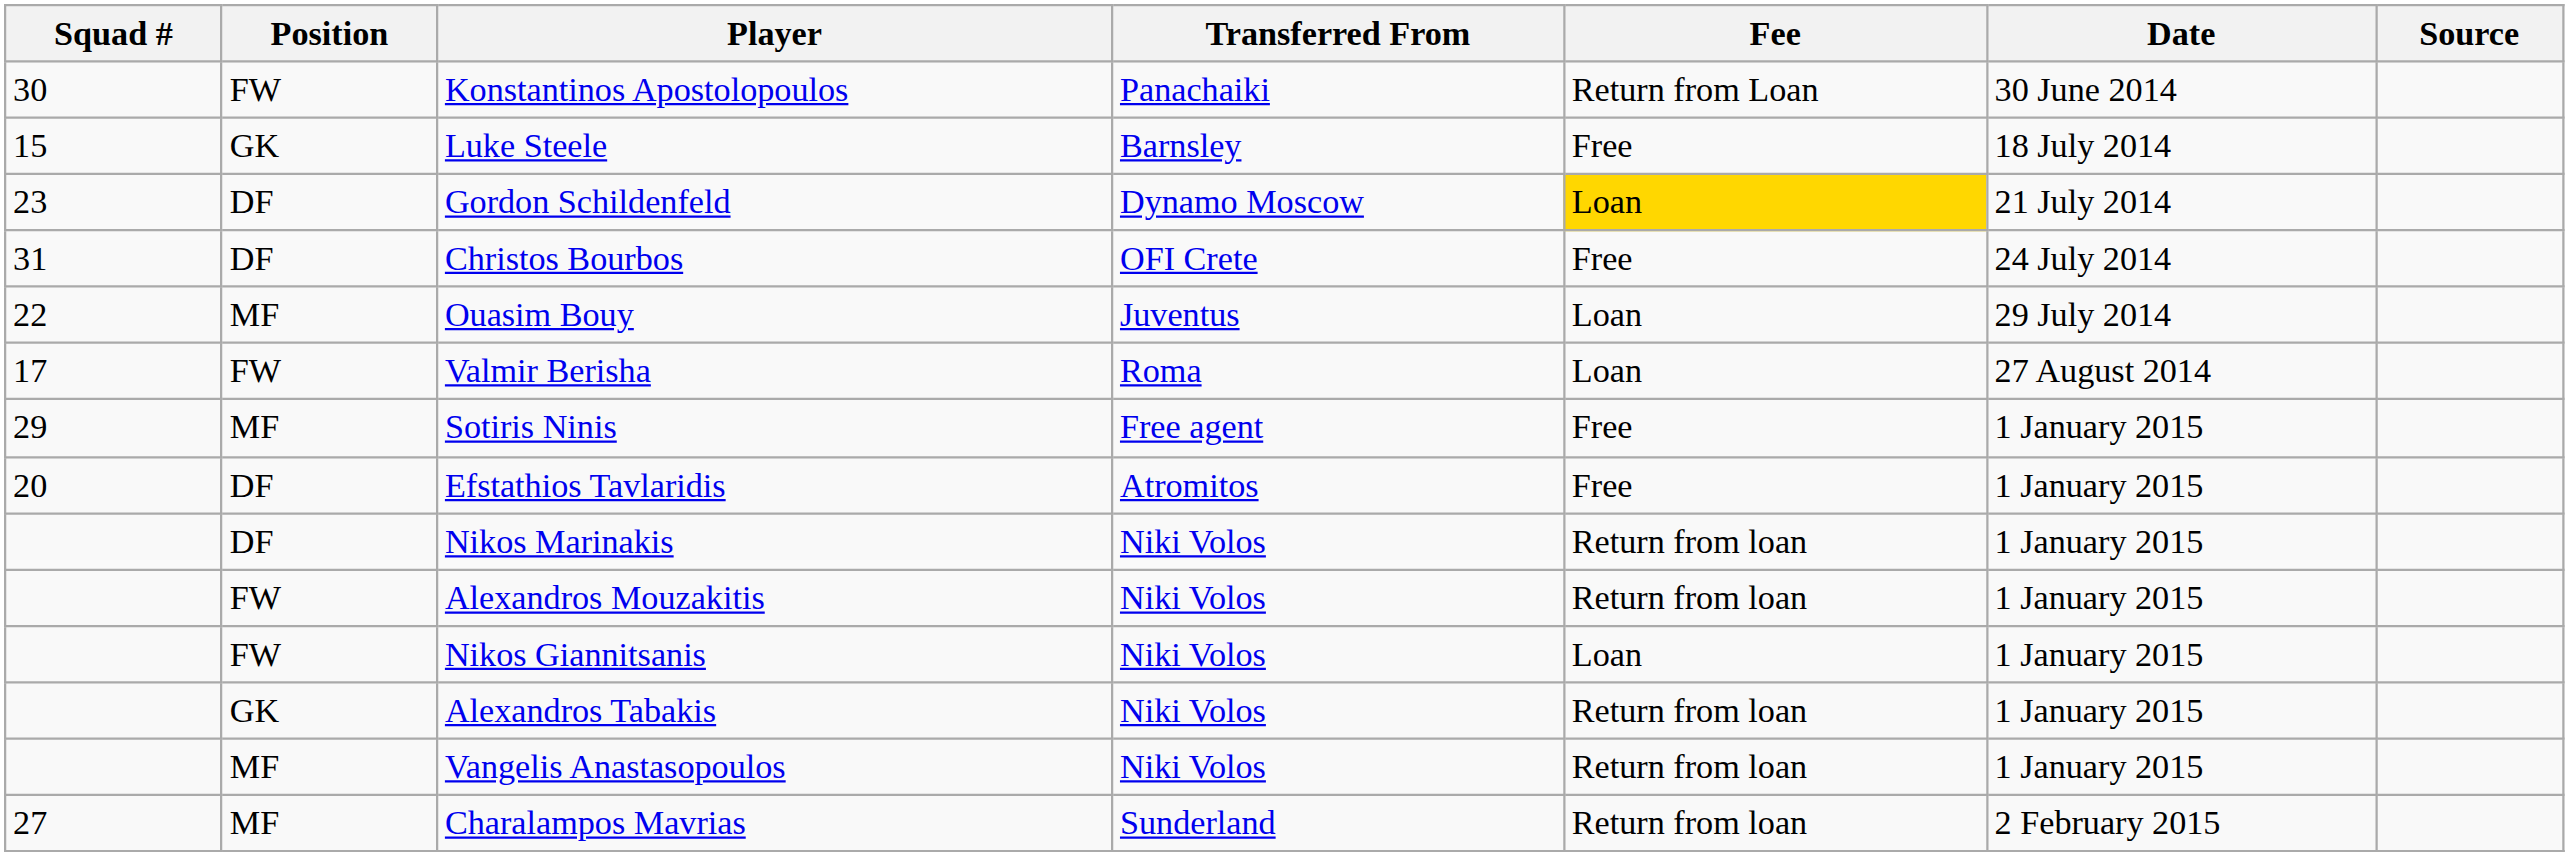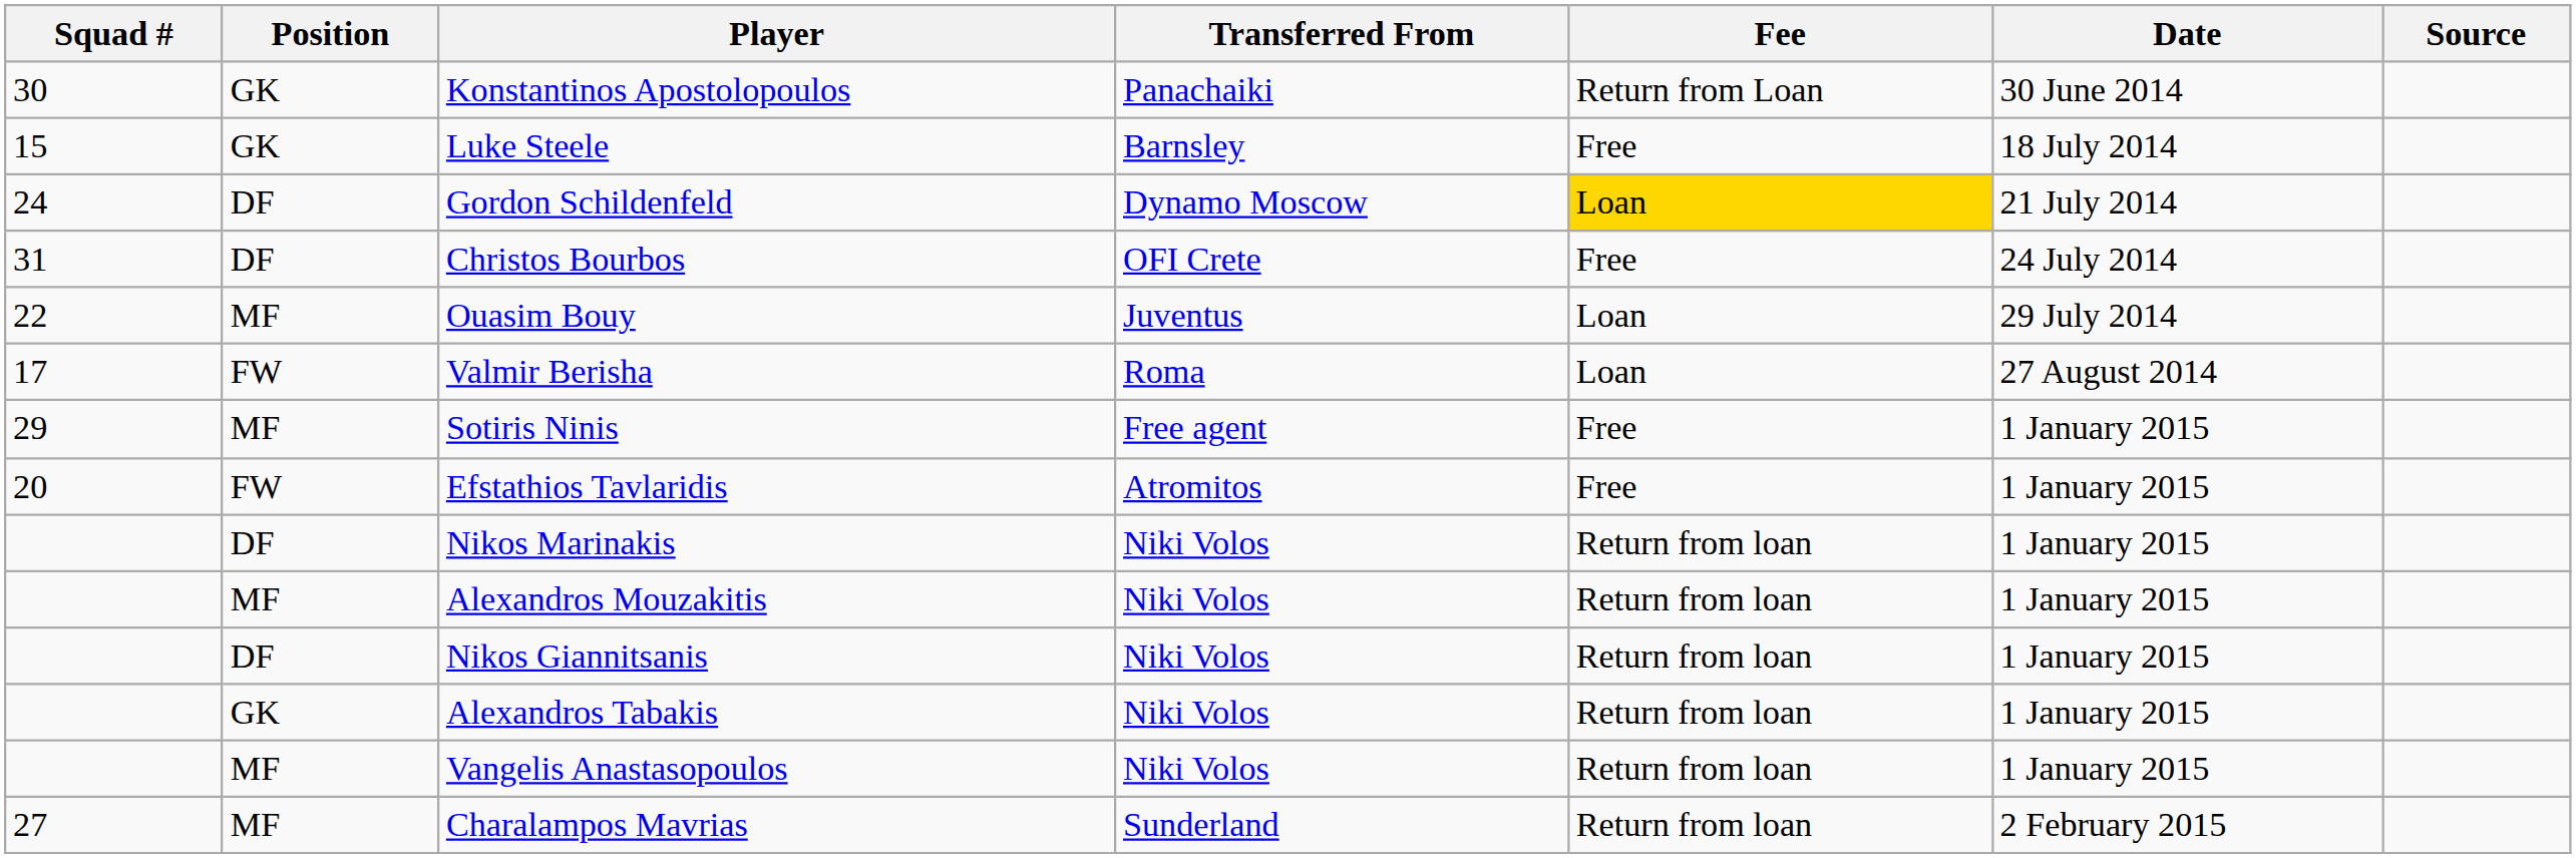Konstantinos Apostolopoulos | Position: FW -> GK
Gordon Schildenfeld | Squad #: 23 -> 24
Efstathios Tavlaridis | Position: DF -> FW
Alexandros Mouzakitis | Position: FW -> MF
Nikos Giannitsanis | Position: FW -> DF
Nikos Giannitsanis | Fee: Loan -> Return from loan
